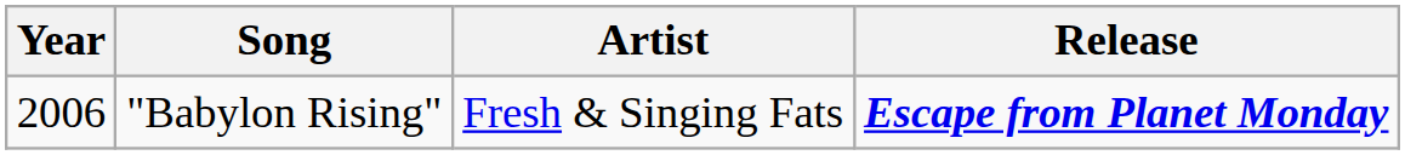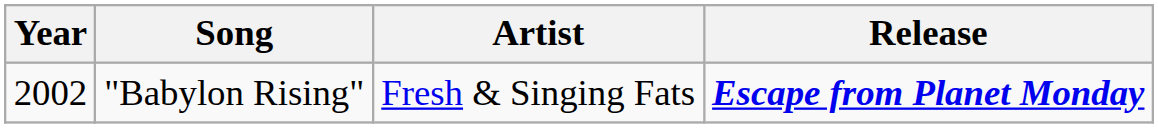"Babylon Rising" | Year: 2006 -> 2002
